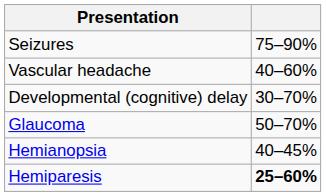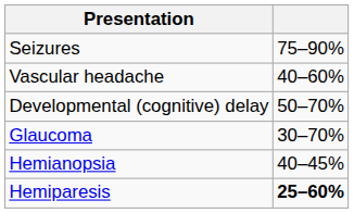Developmental (cognitive) delay | column 2: 30–70% -> 50–70%
Glaucoma | column 2: 50–70% -> 30–70%
